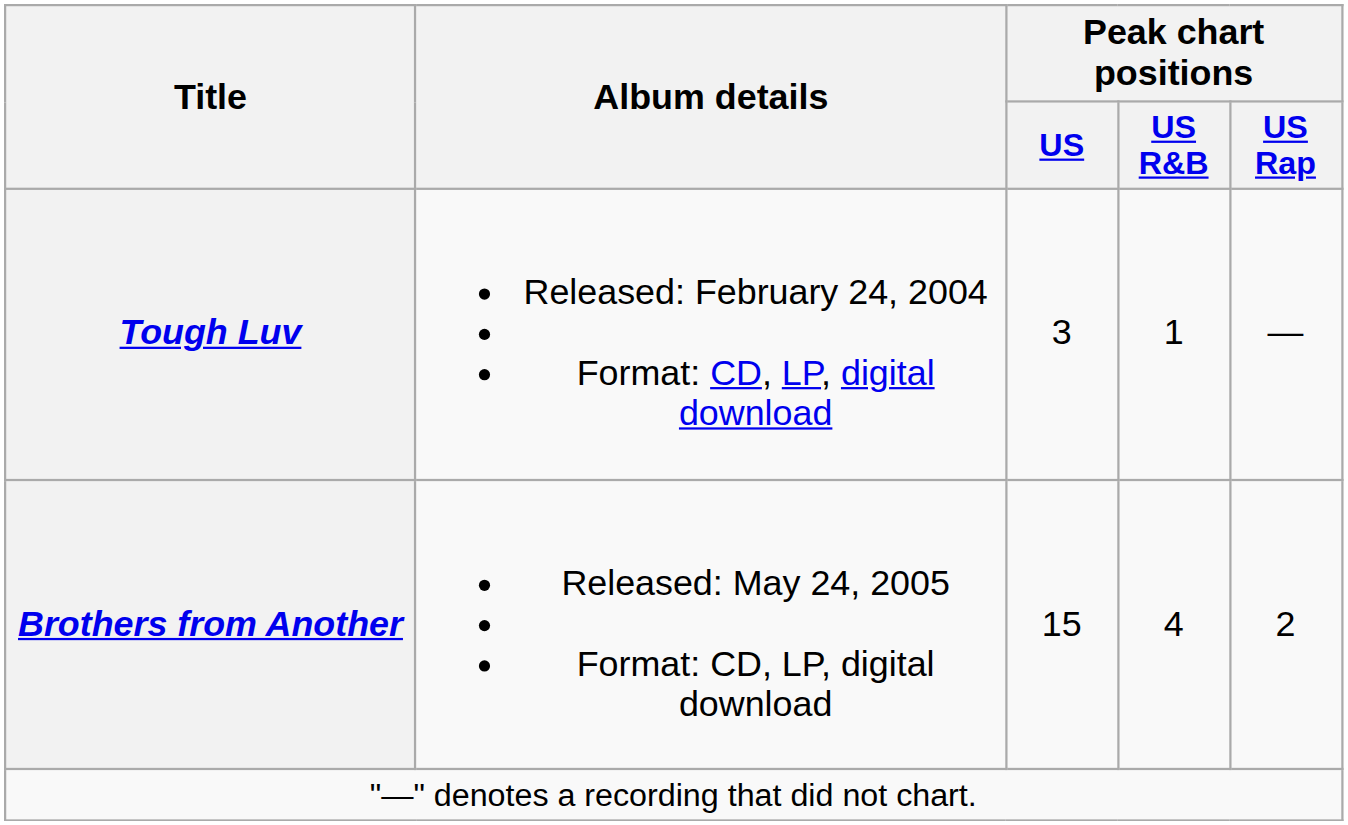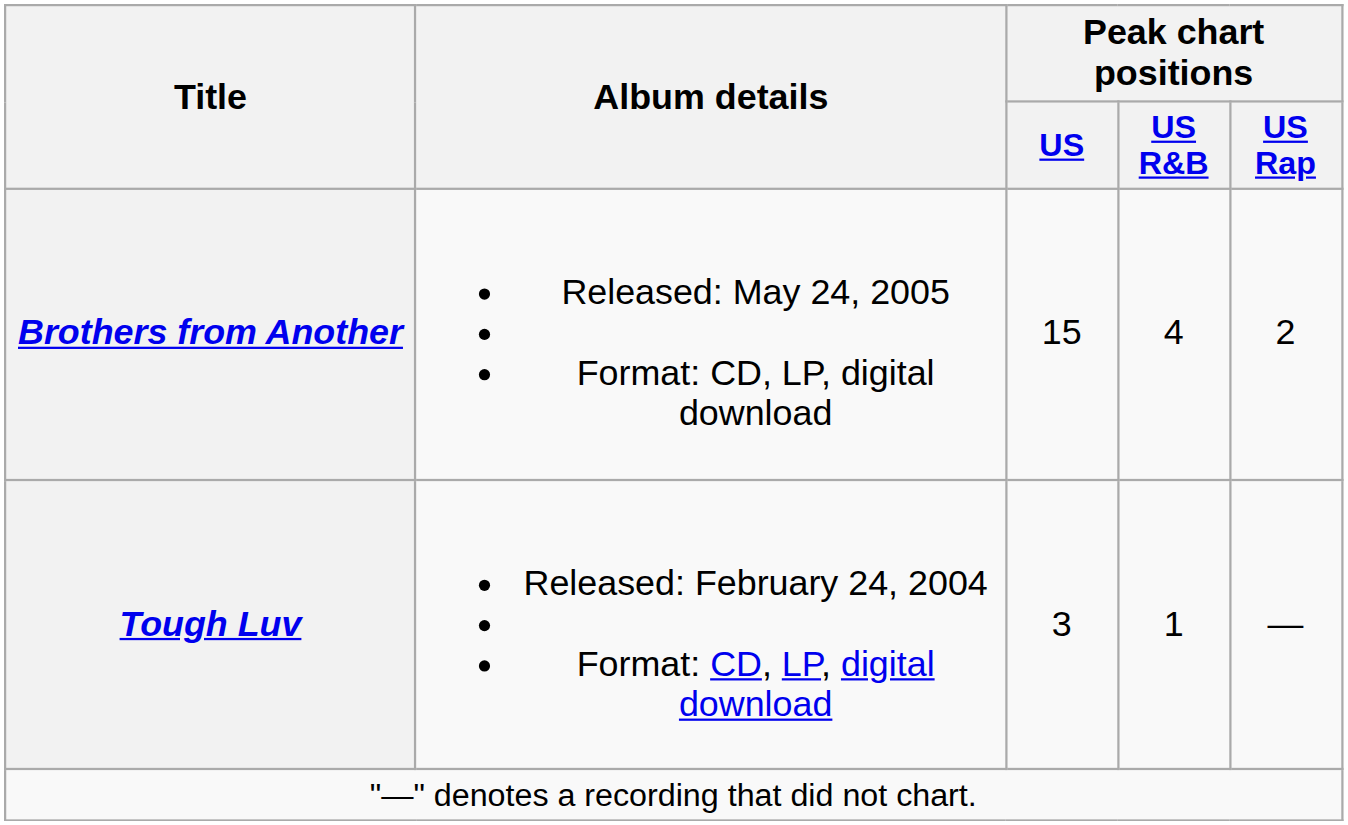rows swapped: Tough Luv <-> Brothers from Another
